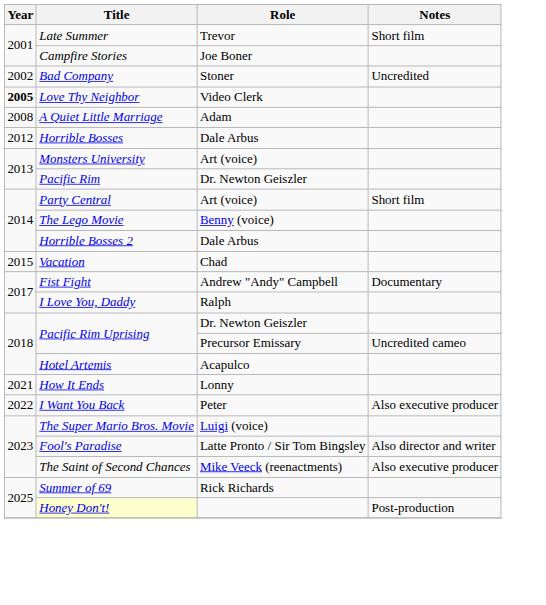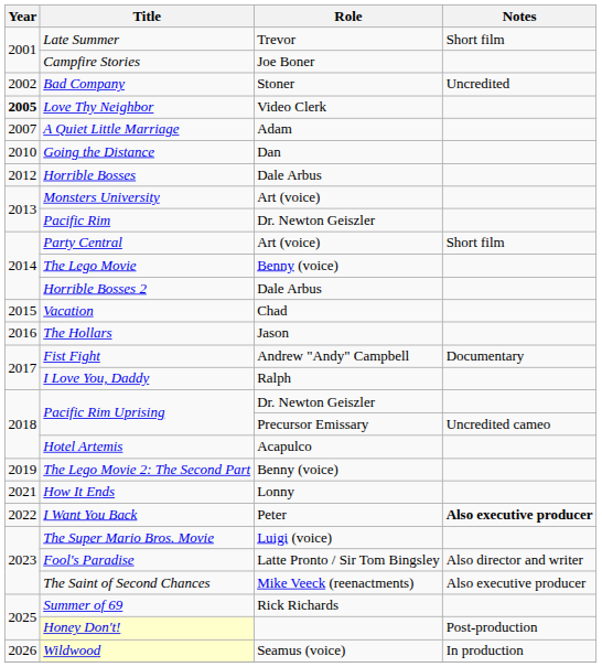A Quiet Little Marriage | Year: 2008 -> 2007
+ row: 2010 | Going the Distance | Dan
+ row: 2016 | The Hollars | Jason
+ row: 2019 | The Lego Movie 2: The Second Part | Benny (voice)
I Want You Back | Notes: normal -> bold
+ row: 2026 | Wildwood | Seamus (voice) | In production
